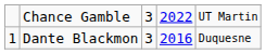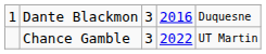rows swapped: Dante Blackmon <-> Chance Gamble
